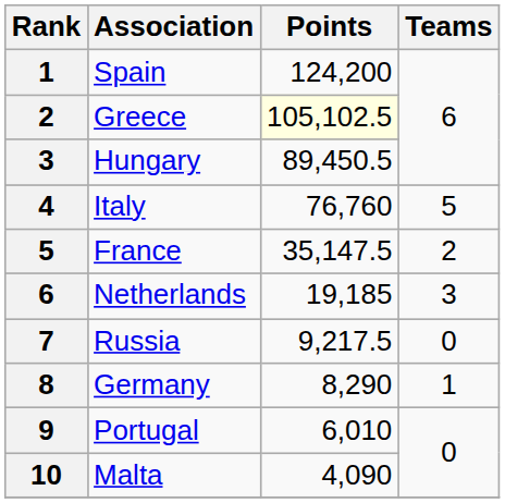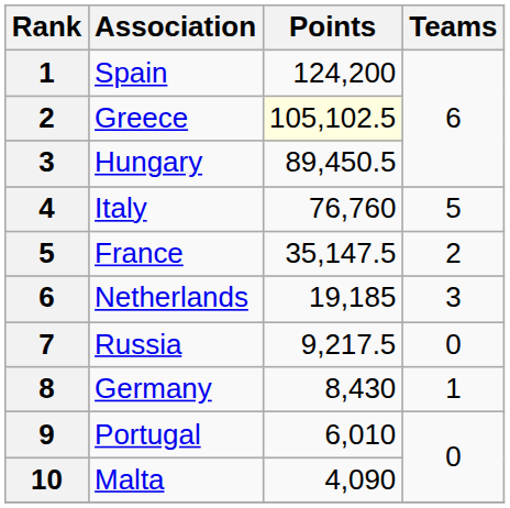Germany | Points: 8,290 -> 8,430
